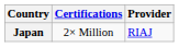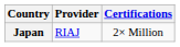columns swapped: Provider <-> Certifications
